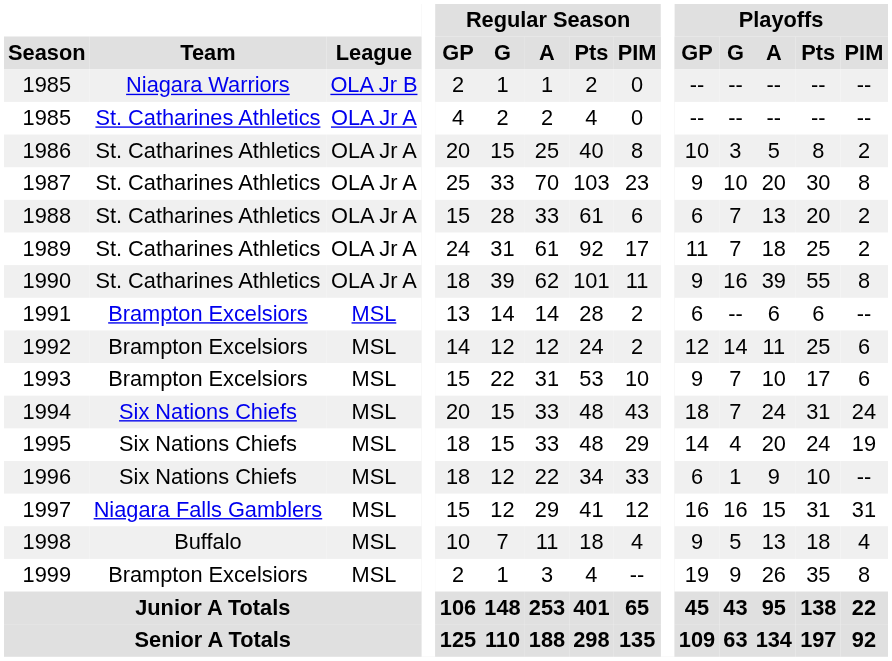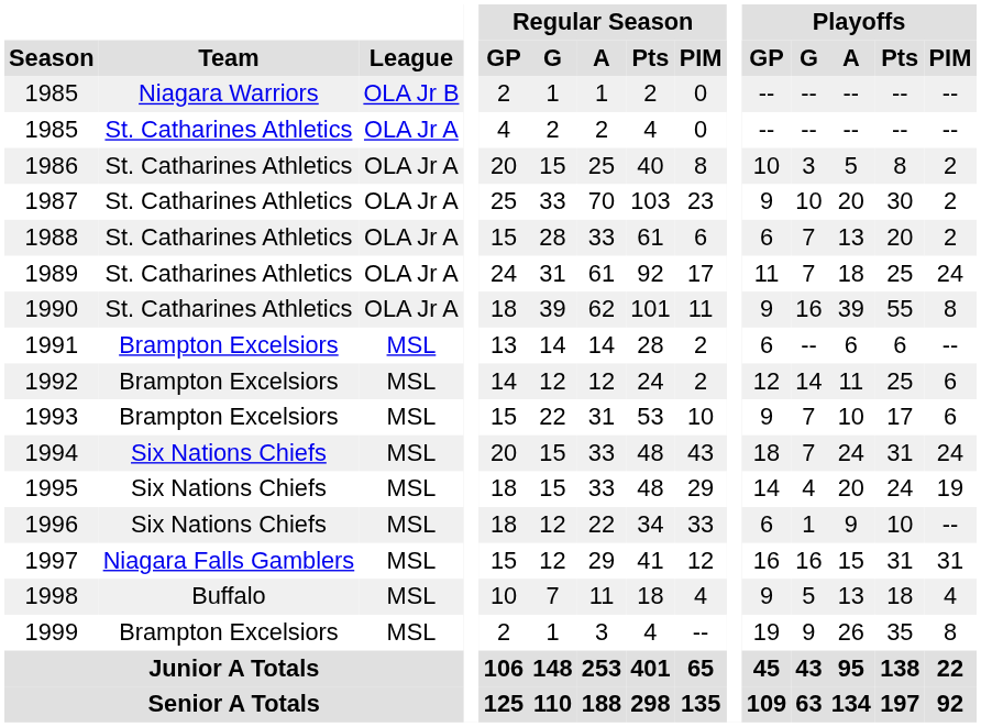1987 | Playoffs / PIM: 8 -> 2
1989 | Playoffs / PIM: 2 -> 24
